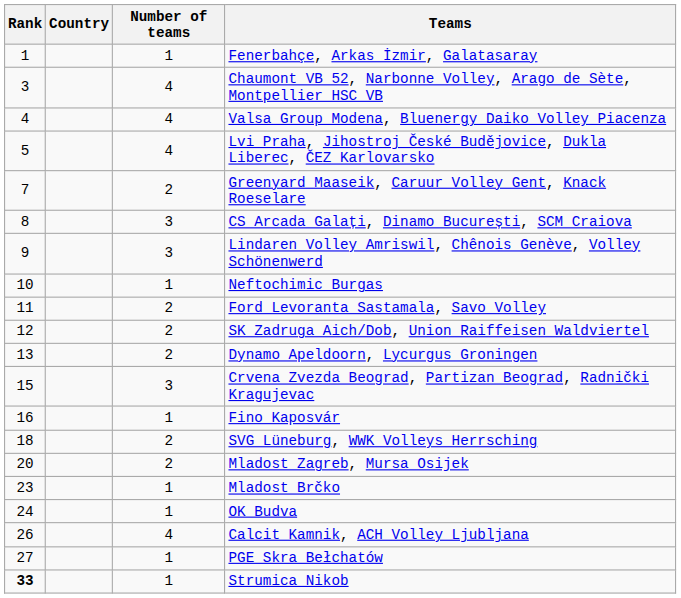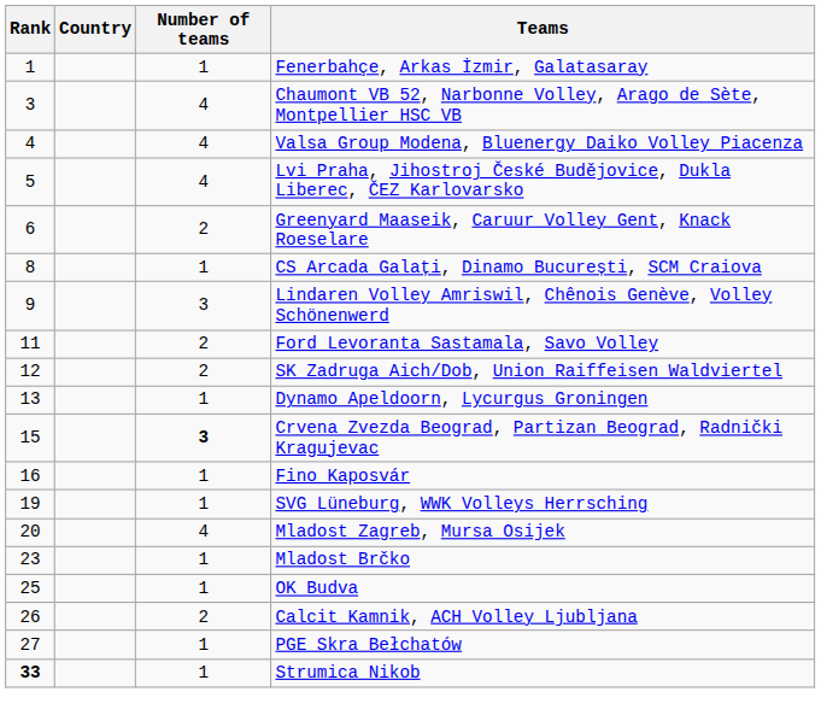Greenyard Maaseik, Caruur Volley Gent, Knack Roeselare | Rank: 7 -> 6
CS Arcada Galați, Dinamo București, SCM Craiova | Number of teams: 3 -> 1
- row: 10 | 1 | Neftochimic Burgas
Dynamo Apeldoorn, Lycurgus Groningen | Number of teams: 2 -> 1
Crvena Zvezda Beograd, Partizan Beograd, Radnički Kragujevac | Number of teams: normal -> bold
SVG Lüneburg, WWK Volleys Herrsching | Rank: 18 -> 19
SVG Lüneburg, WWK Volleys Herrsching | Number of teams: 2 -> 1
Mladost Zagreb, Mursa Osijek | Number of teams: 2 -> 4
OK Budva | Rank: 24 -> 25
Calcit Kamnik, ACH Volley Ljubljana | Number of teams: 4 -> 2
